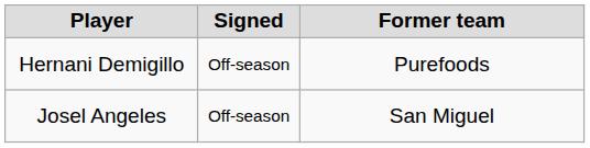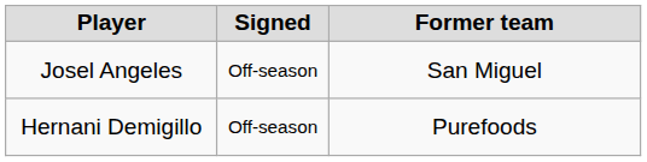rows swapped: Josel Angeles <-> Hernani Demigillo
